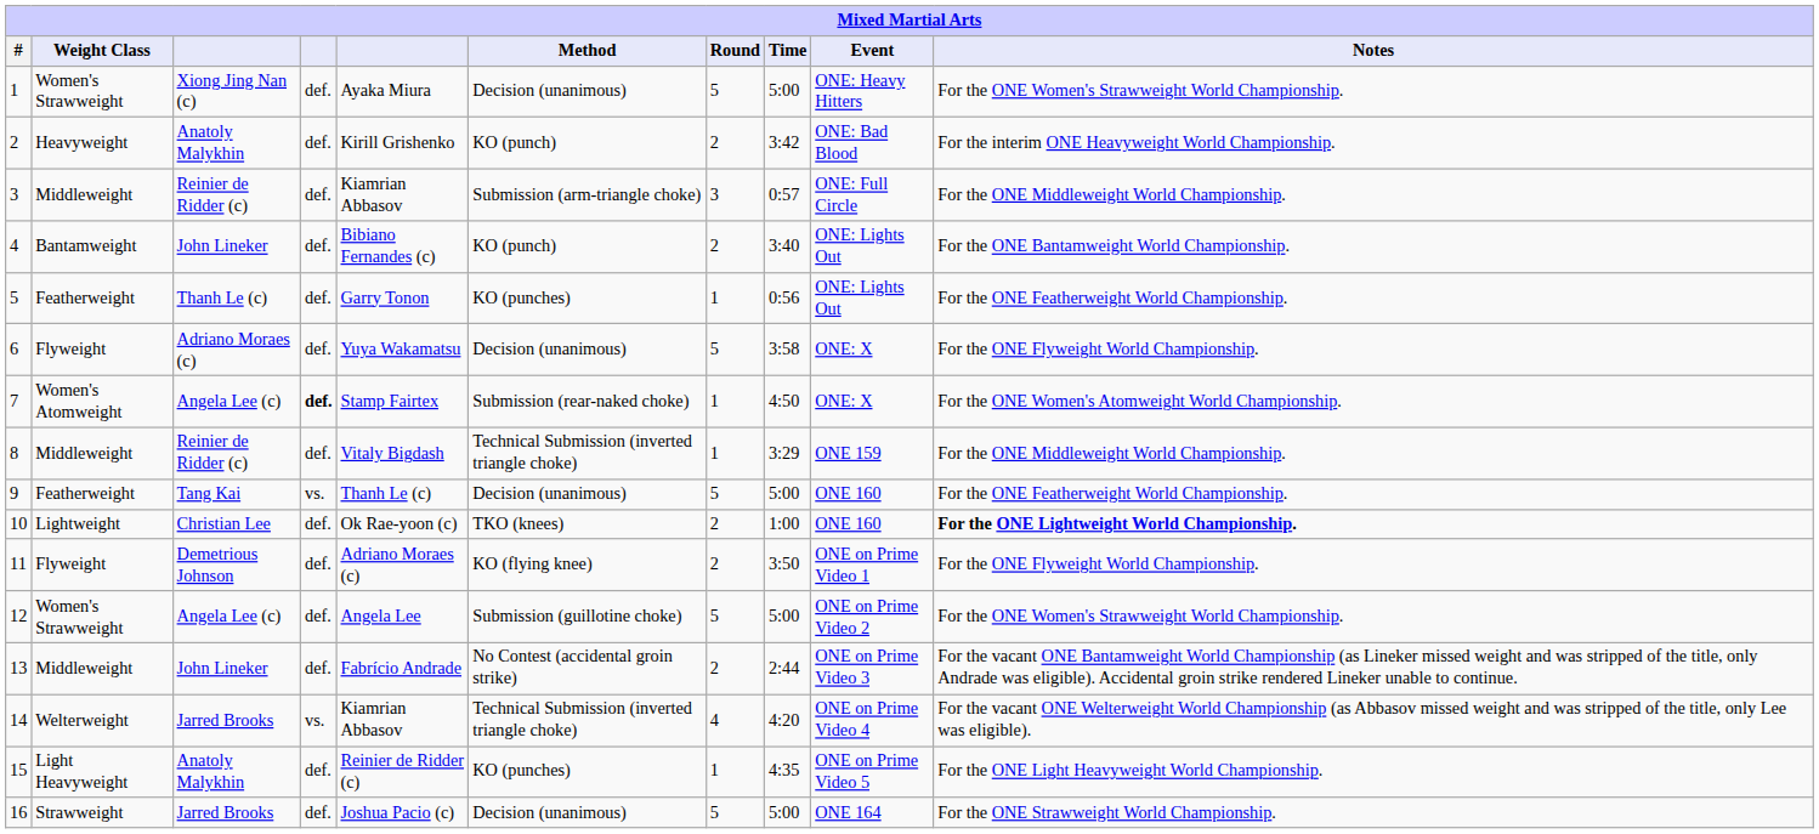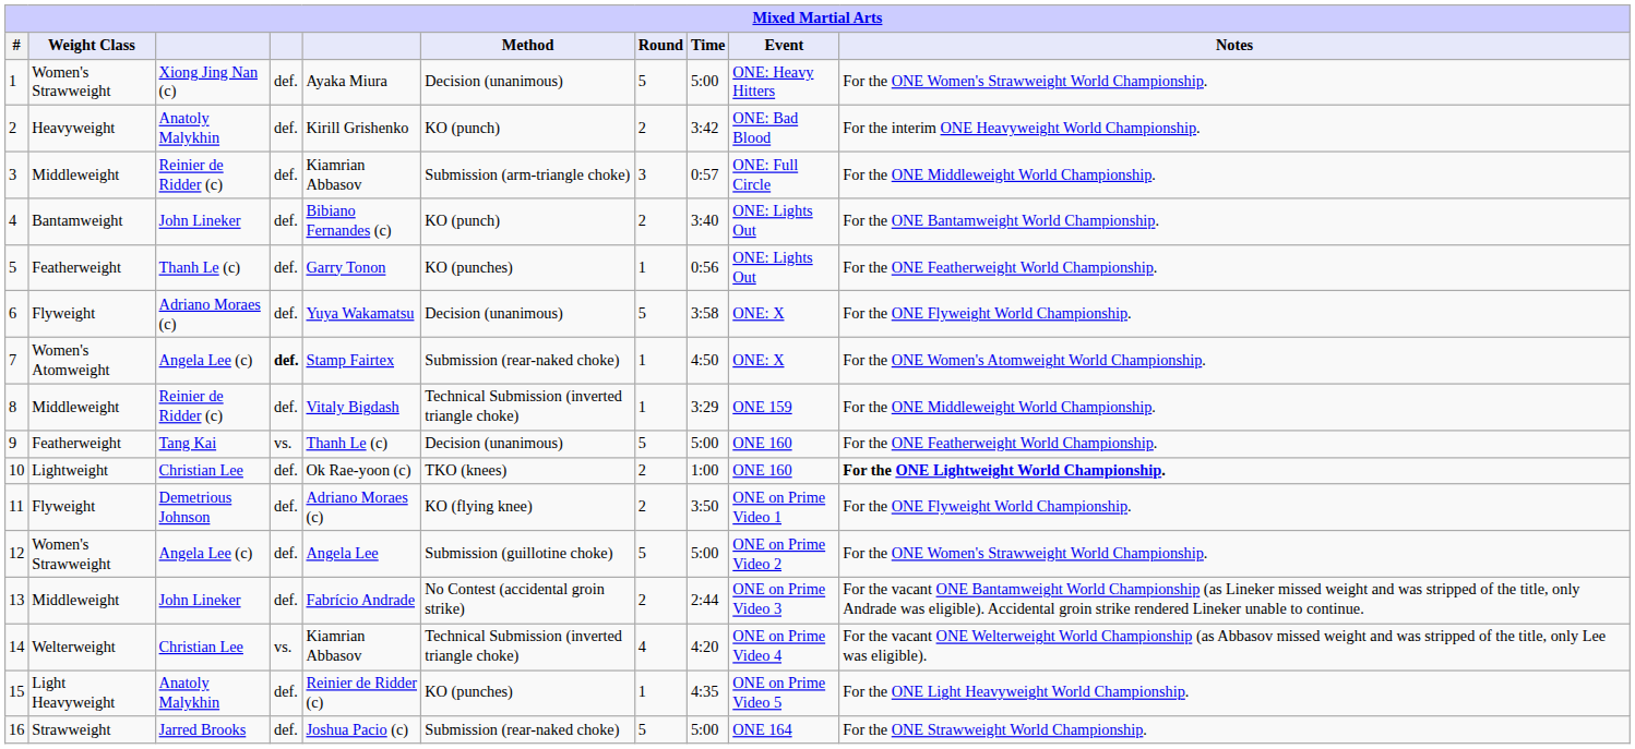14 | column 3: Jarred Brooks -> Christian Lee
16 | Method: Decision (unanimous) -> Submission (rear-naked choke)
